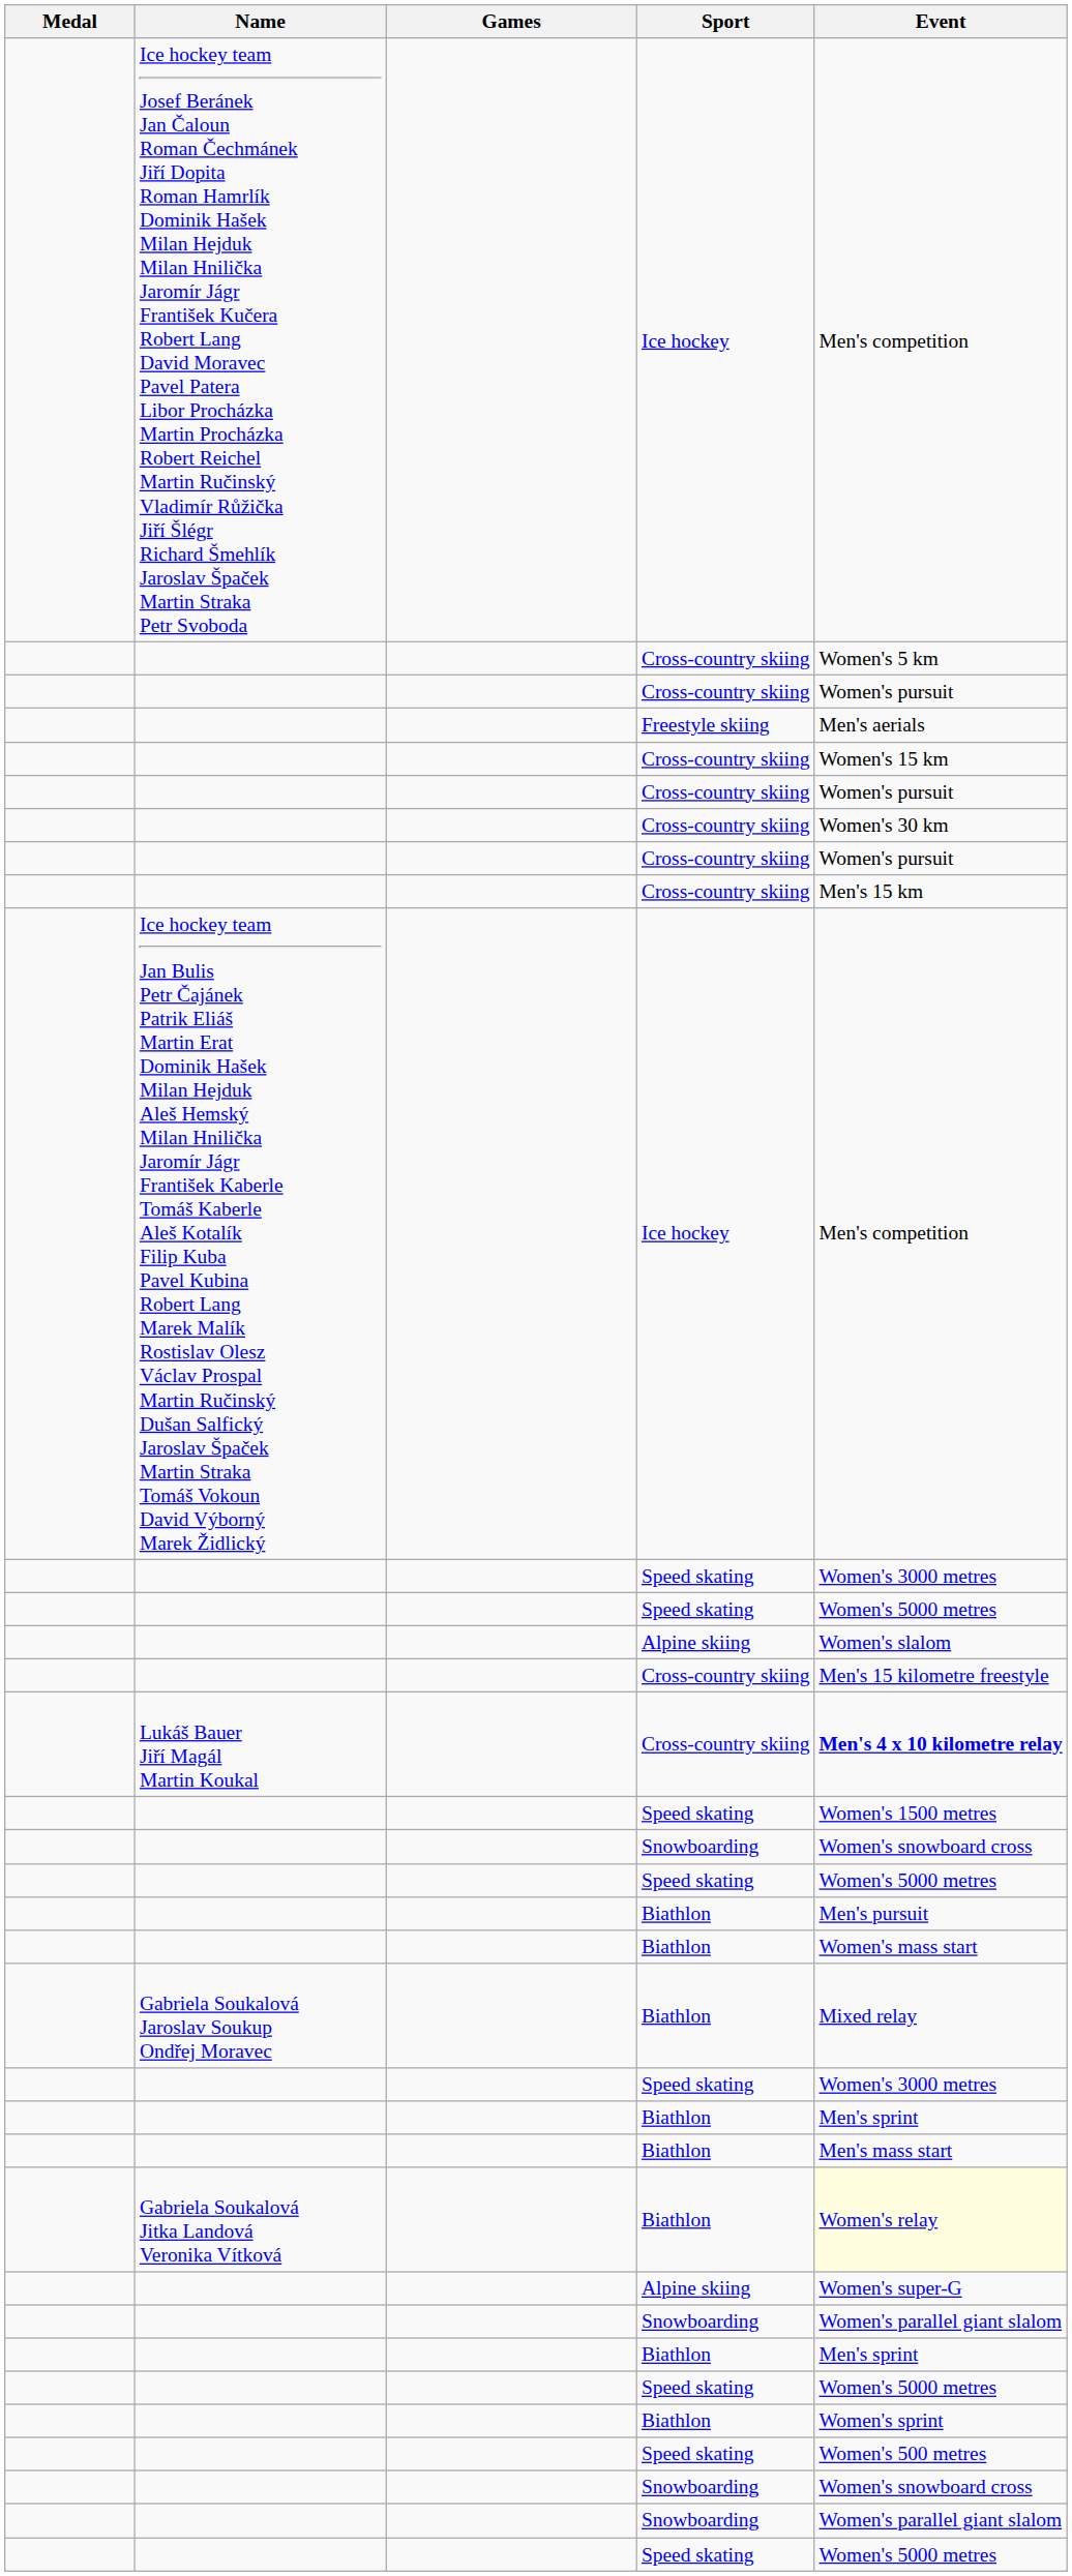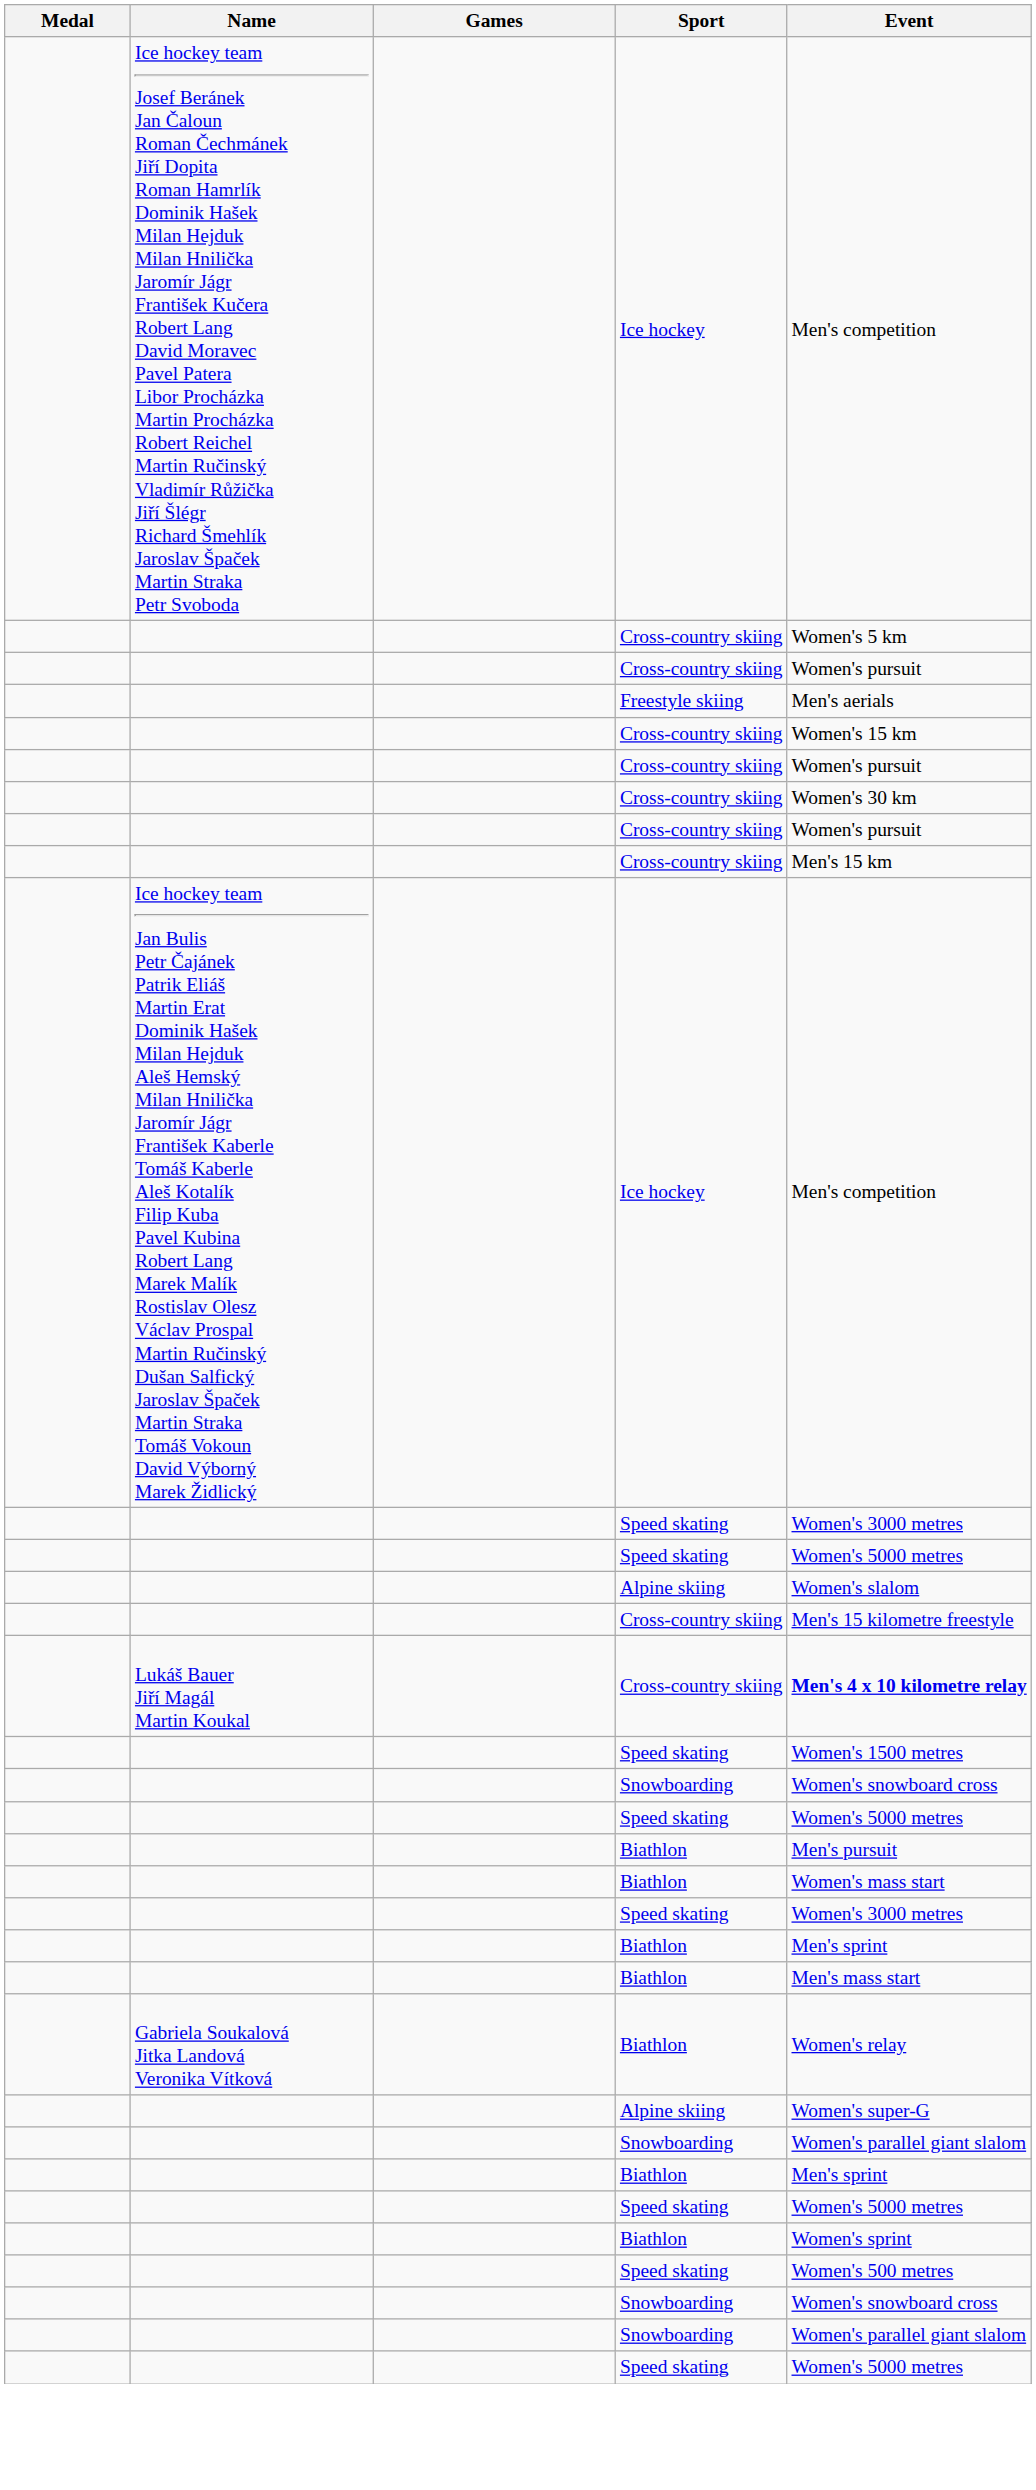- row: Gabriela Soukalová Jaroslav Soukup Ondřej Moravec | Biathlon | Mixed relay
Gabriela Soukalová Jitka Landová Veronika Vítková / Biathlon | Event: lightyellow background -> no background
